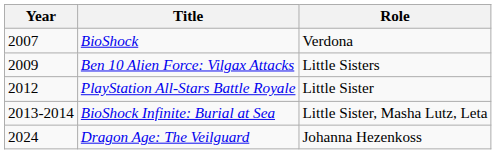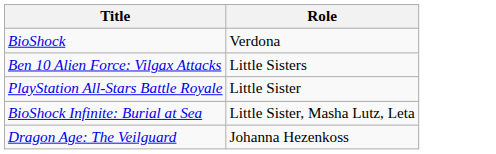- column: Year | 2007 | 2009 | 2012 | 2013-2014 | 2024
